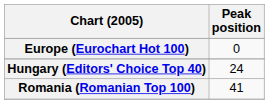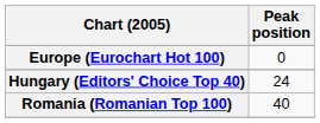Romania (Romanian Top 100) | Peak position: 41 -> 40
